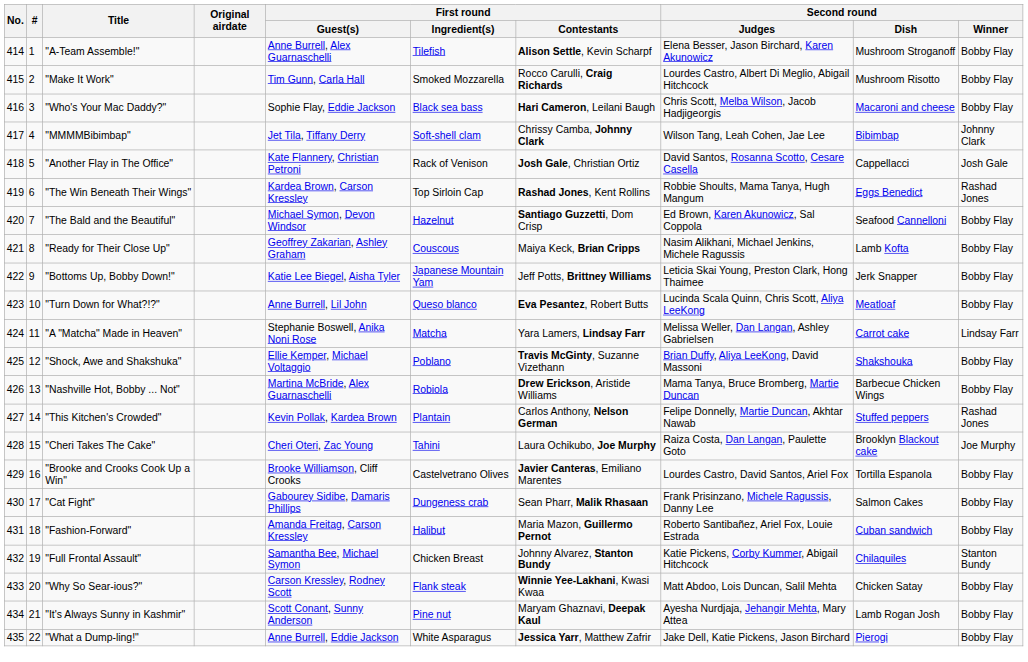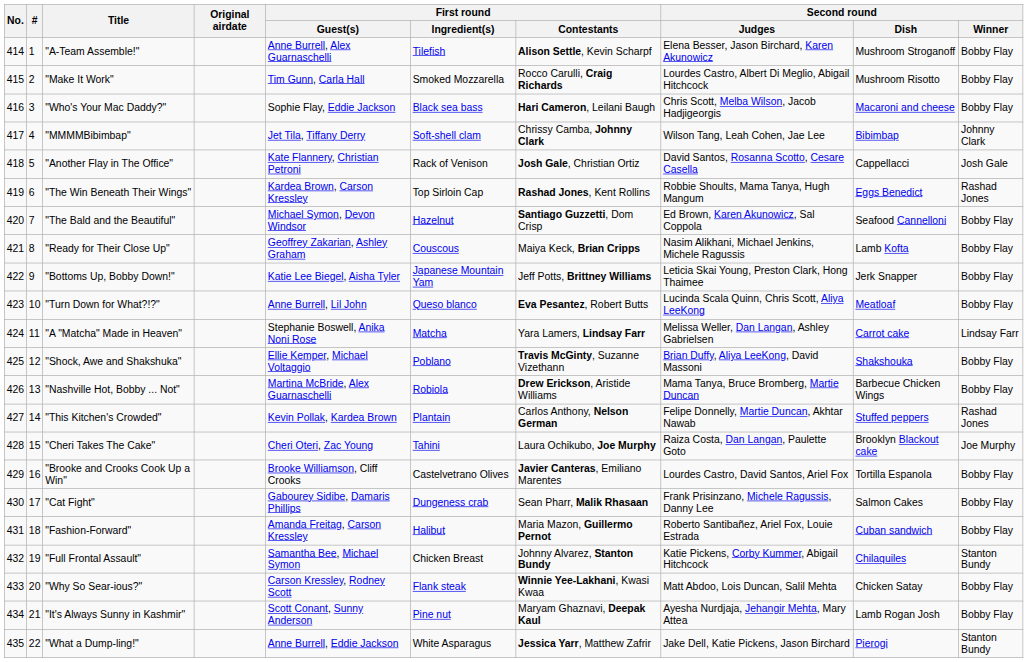"What a Dump-ling!" | Second round / Winner: Bobby Flay -> Stanton Bundy
